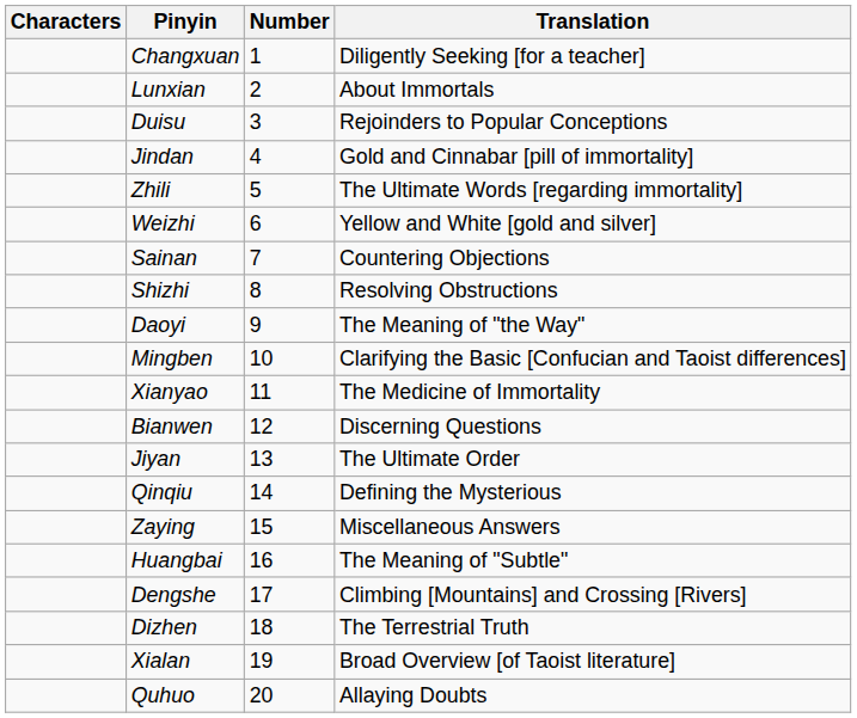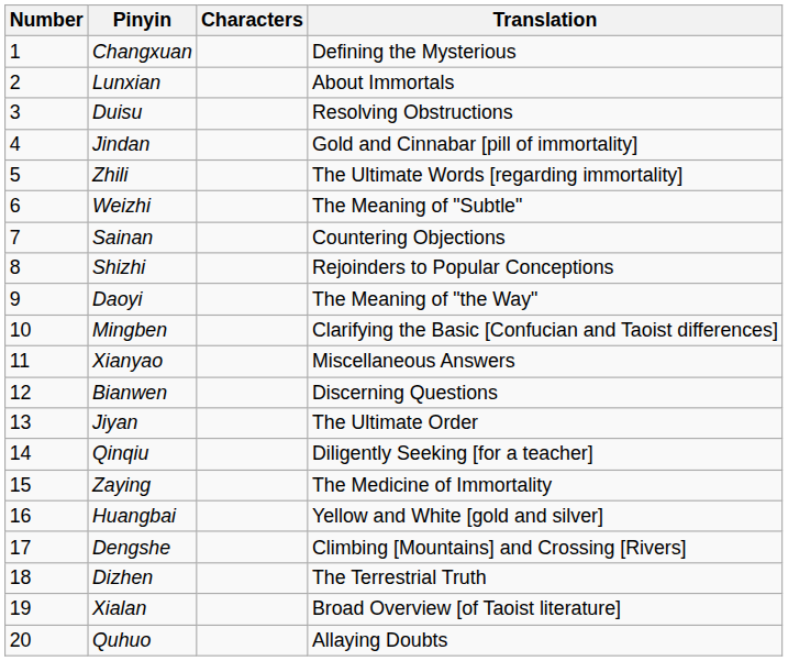columns swapped: Number <-> Characters
Changxuan | Translation: Diligently Seeking [for a teacher] -> Defining the Mysterious
Duisu | Translation: Rejoinders to Popular Conceptions -> Resolving Obstructions
Weizhi | Translation: Yellow and White [gold and silver] -> The Meaning of "Subtle"
Shizhi | Translation: Resolving Obstructions -> Rejoinders to Popular Conceptions
Xianyao | Translation: The Medicine of Immortality -> Miscellaneous Answers
Qinqiu | Translation: Defining the Mysterious -> Diligently Seeking [for a teacher]
Zaying | Translation: Miscellaneous Answers -> The Medicine of Immortality
Huangbai | Translation: The Meaning of "Subtle" -> Yellow and White [gold and silver]
